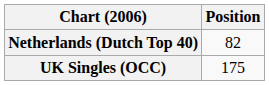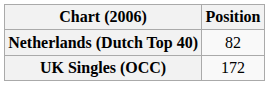UK Singles (OCC) | Position: 175 -> 172
